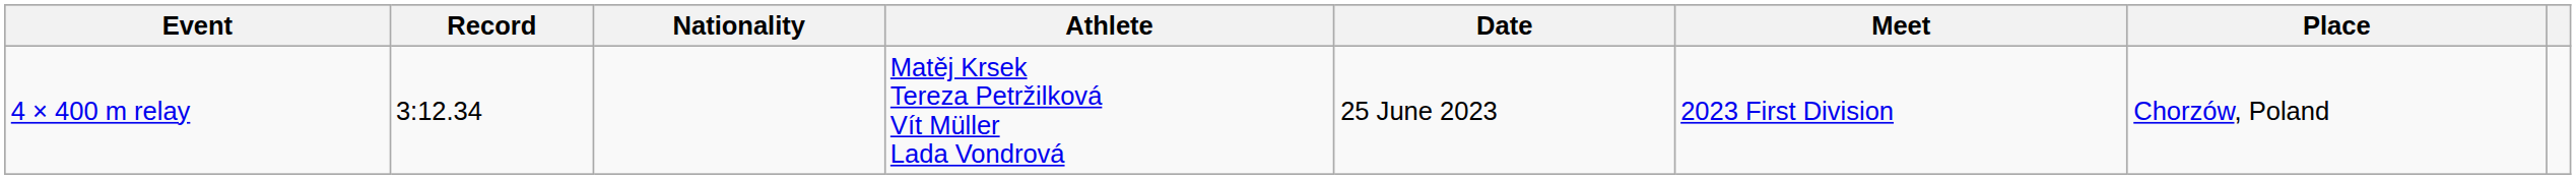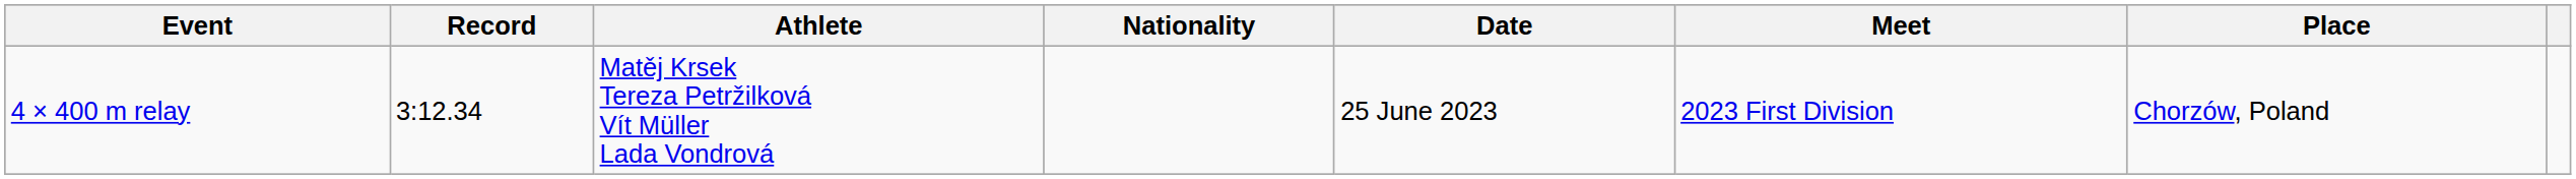columns swapped: Athlete <-> Nationality
